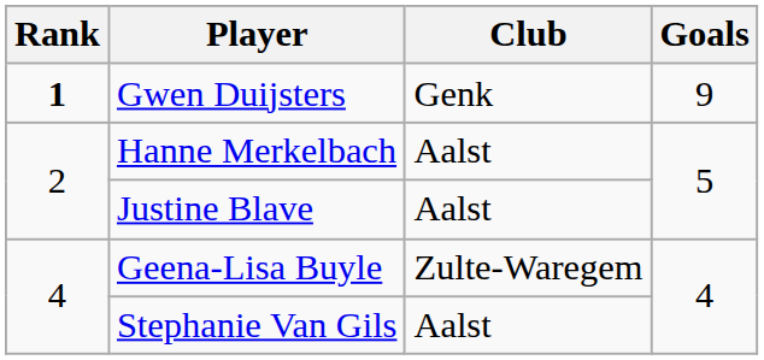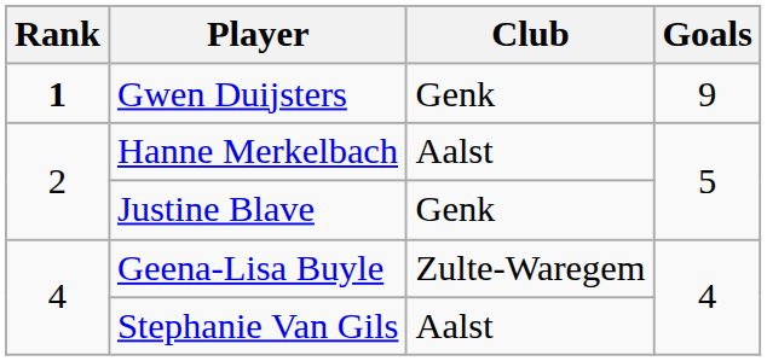Justine Blave | Club: Aalst -> Genk
